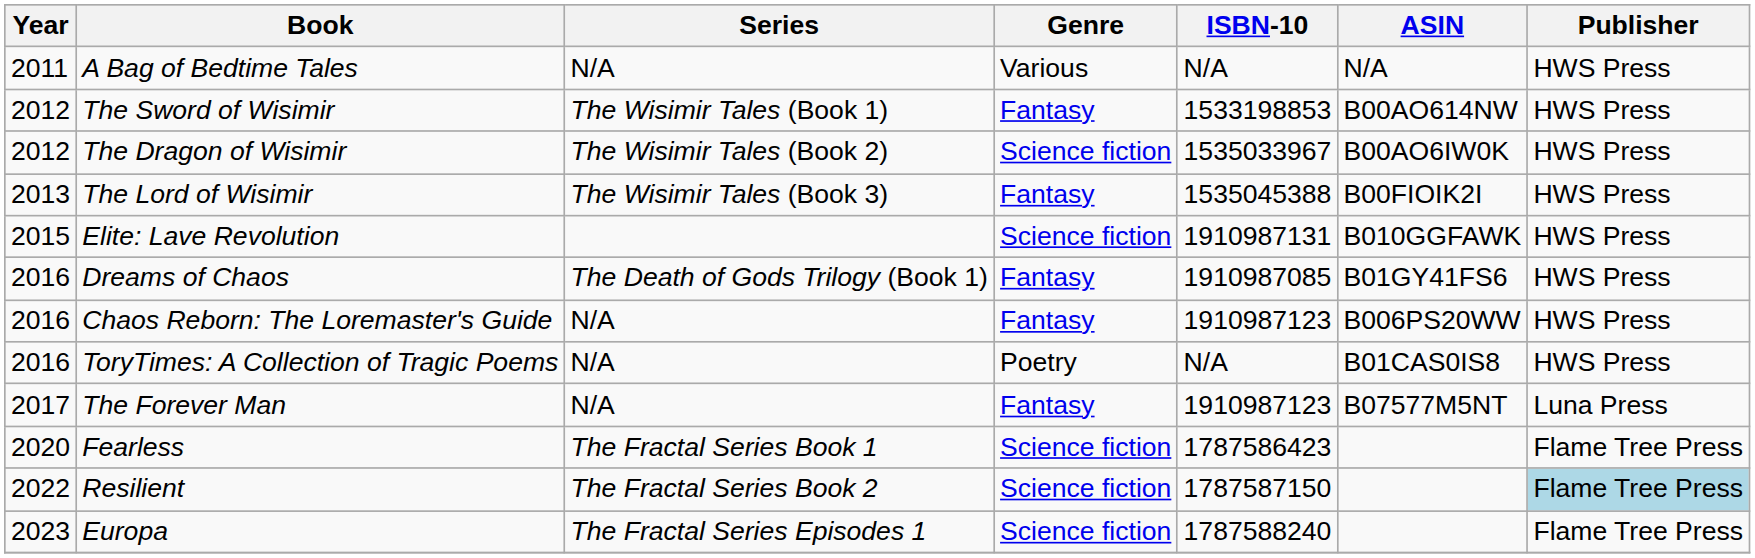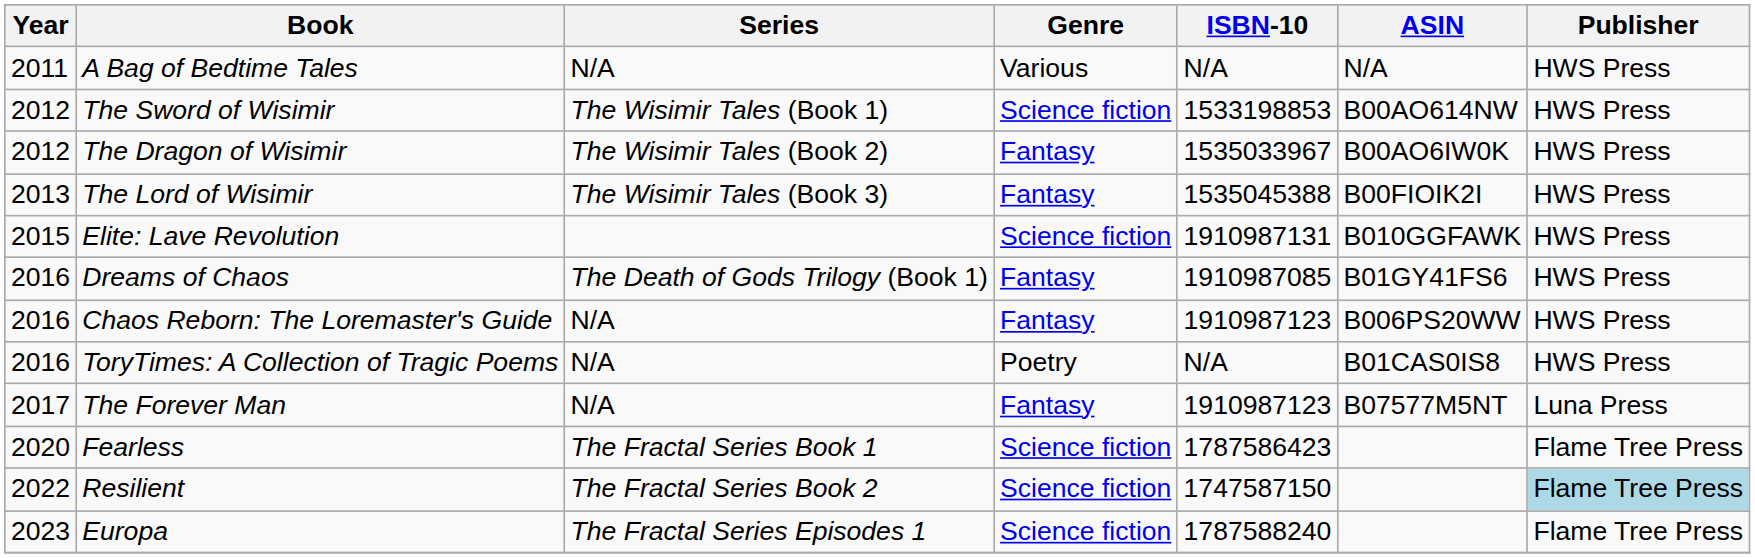The Sword of Wisimir | Genre: Fantasy -> Science fiction
The Dragon of Wisimir | Genre: Science fiction -> Fantasy
Resilient | ISBN-10: 1787587150 -> 1747587150
